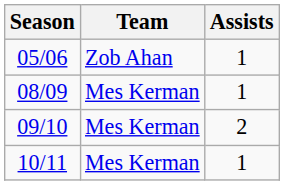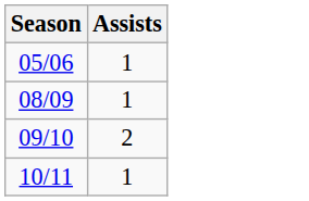- column: Team | Zob Ahan | Mes Kerman | Mes Kerman | Mes Kerman
